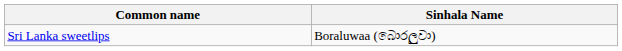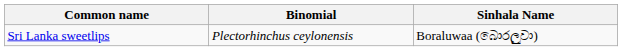+ column: Binomial | Plectorhinchus ceylonensis
